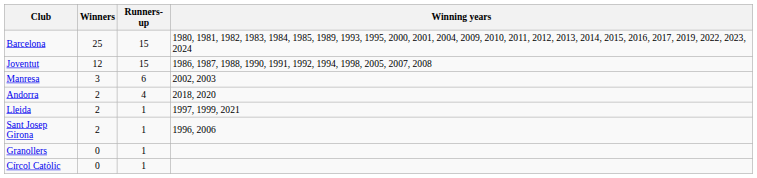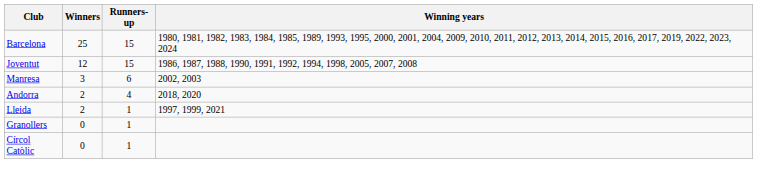- row: Sant Josep Girona | 2 | 1 | 1996, 2006
